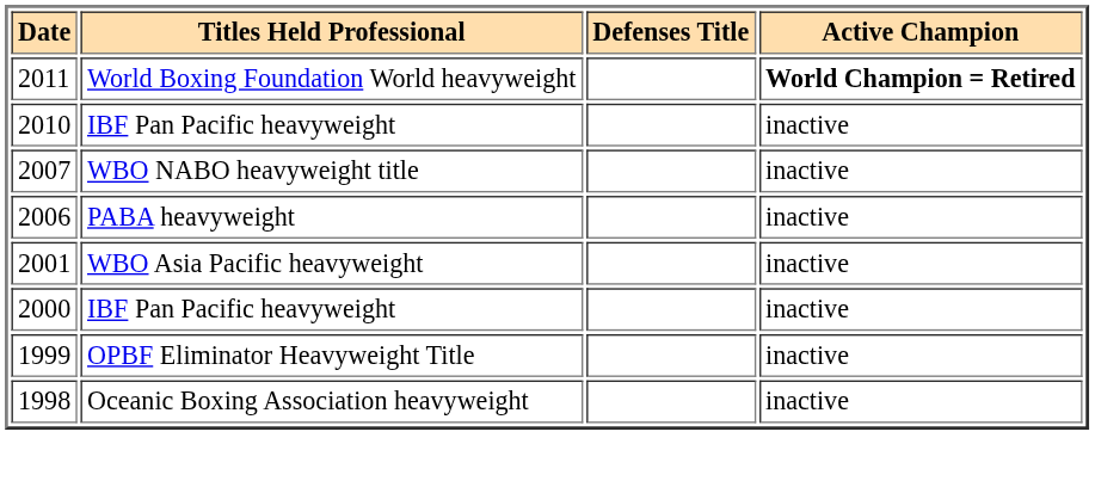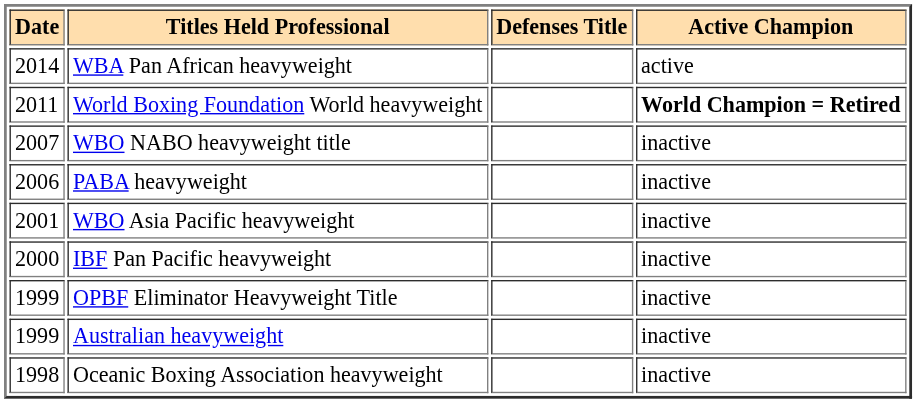+ row: 2014 | WBA Pan African heavyweight | active
- row: 2010 | IBF Pan Pacific heavyweight | inactive
+ row: 1999 | Australian heavyweight | inactive
